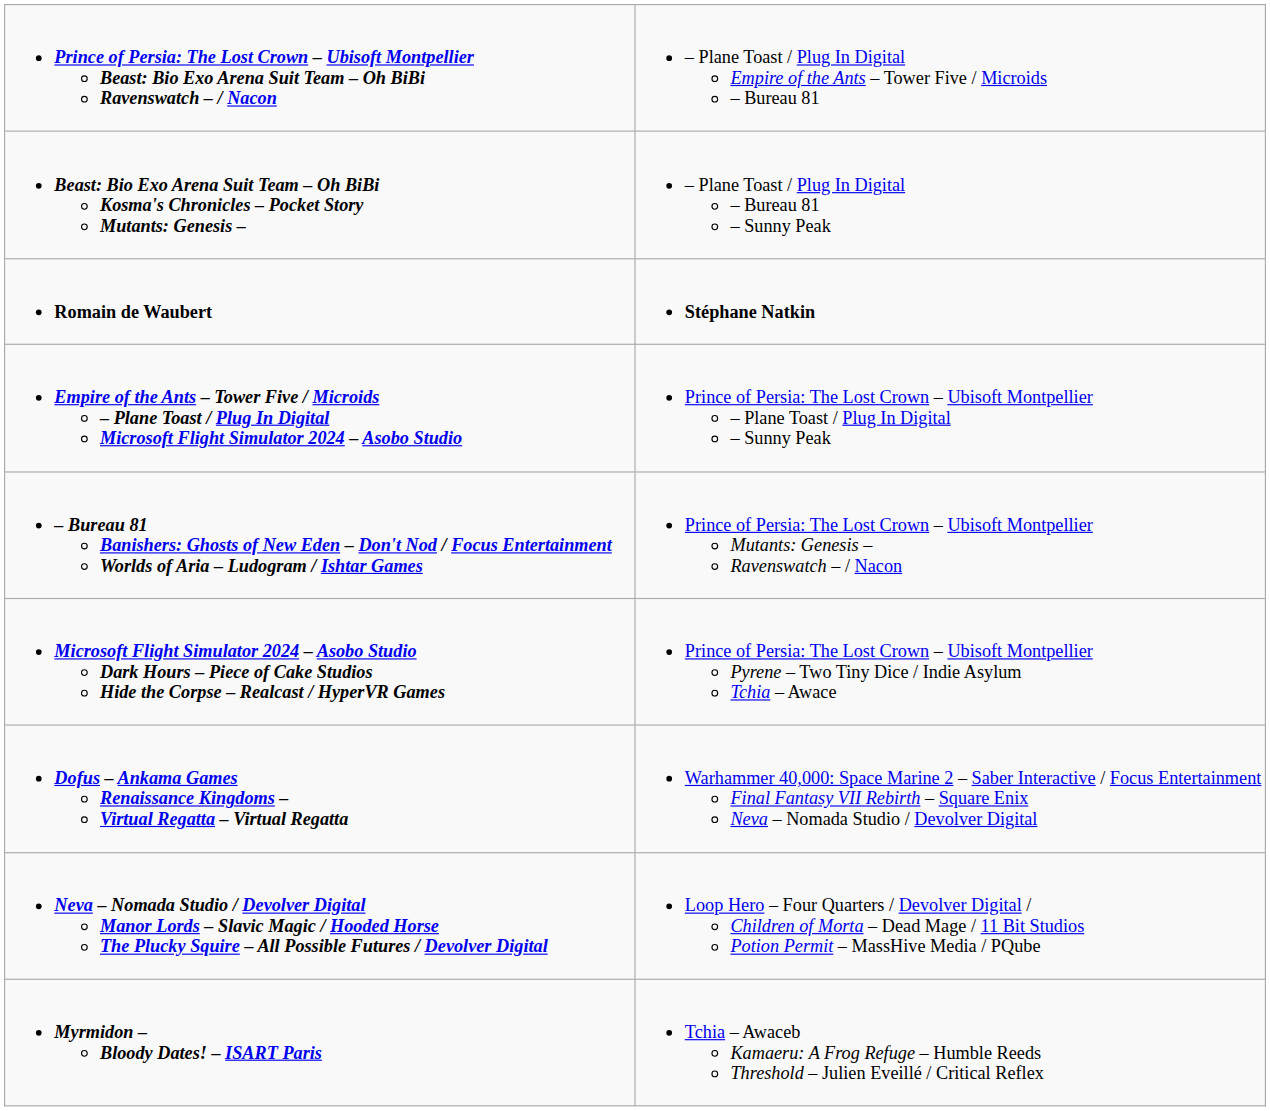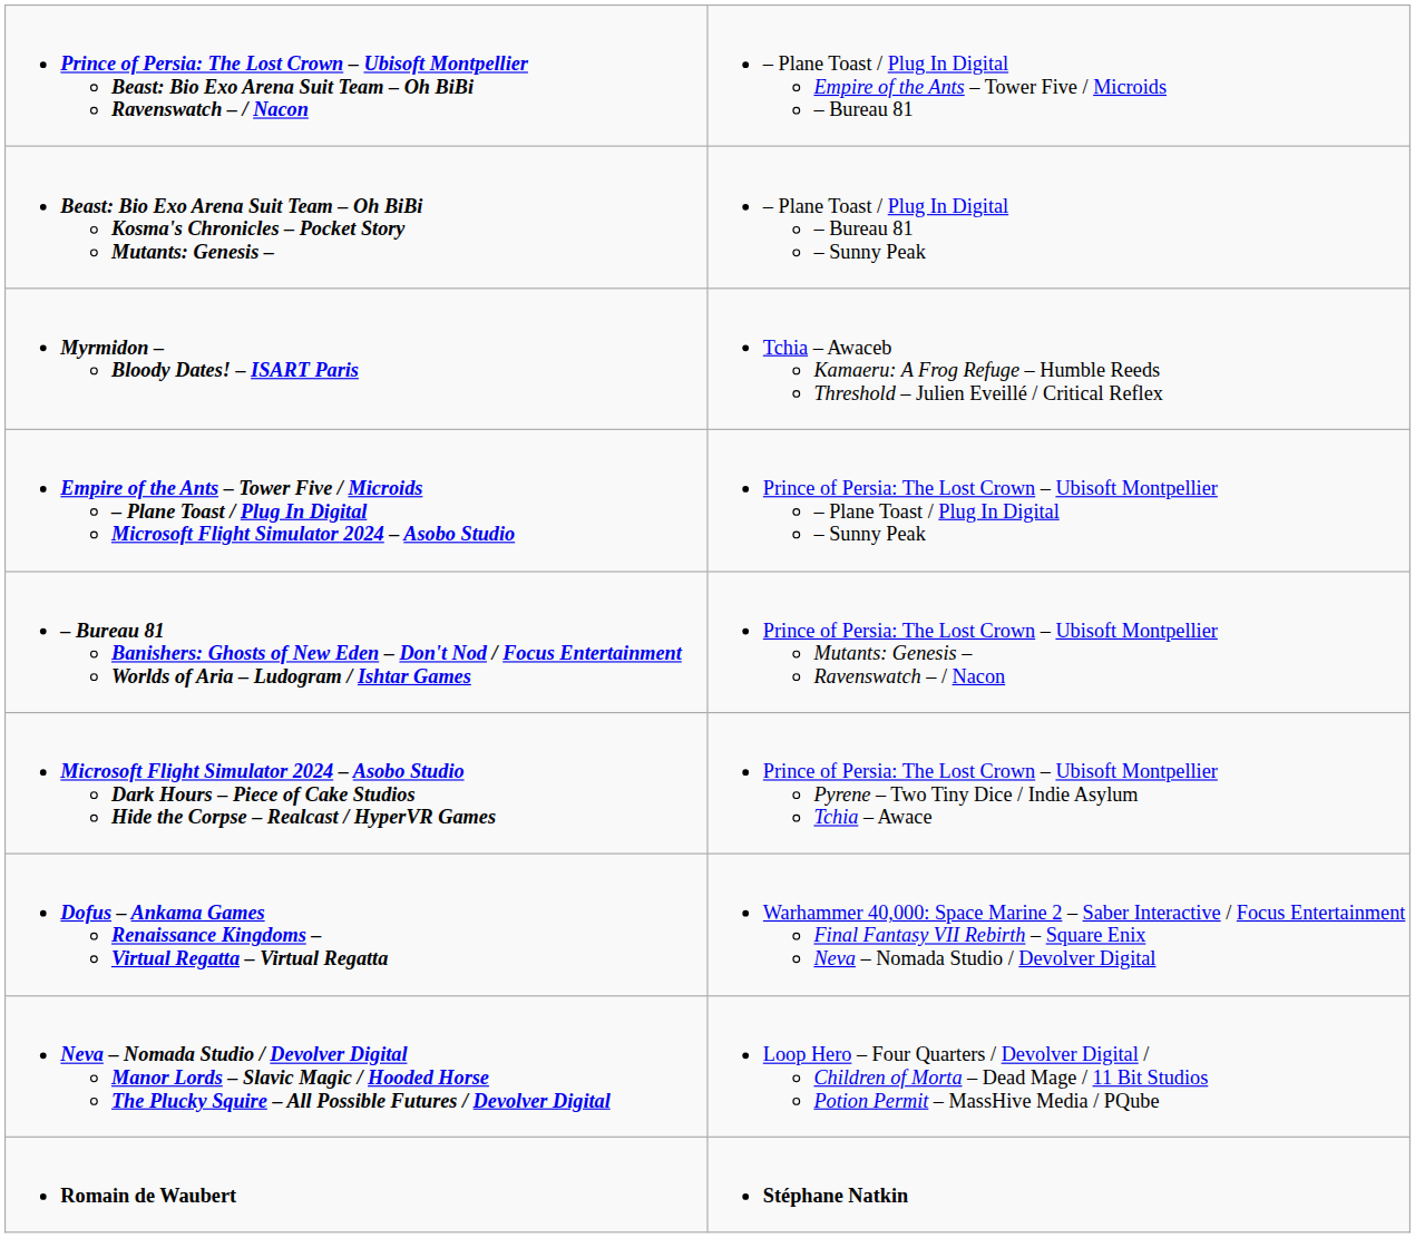rows swapped: Myrmidon – Bloody Dates! – ISART Paris <-> Romain de Waubert
